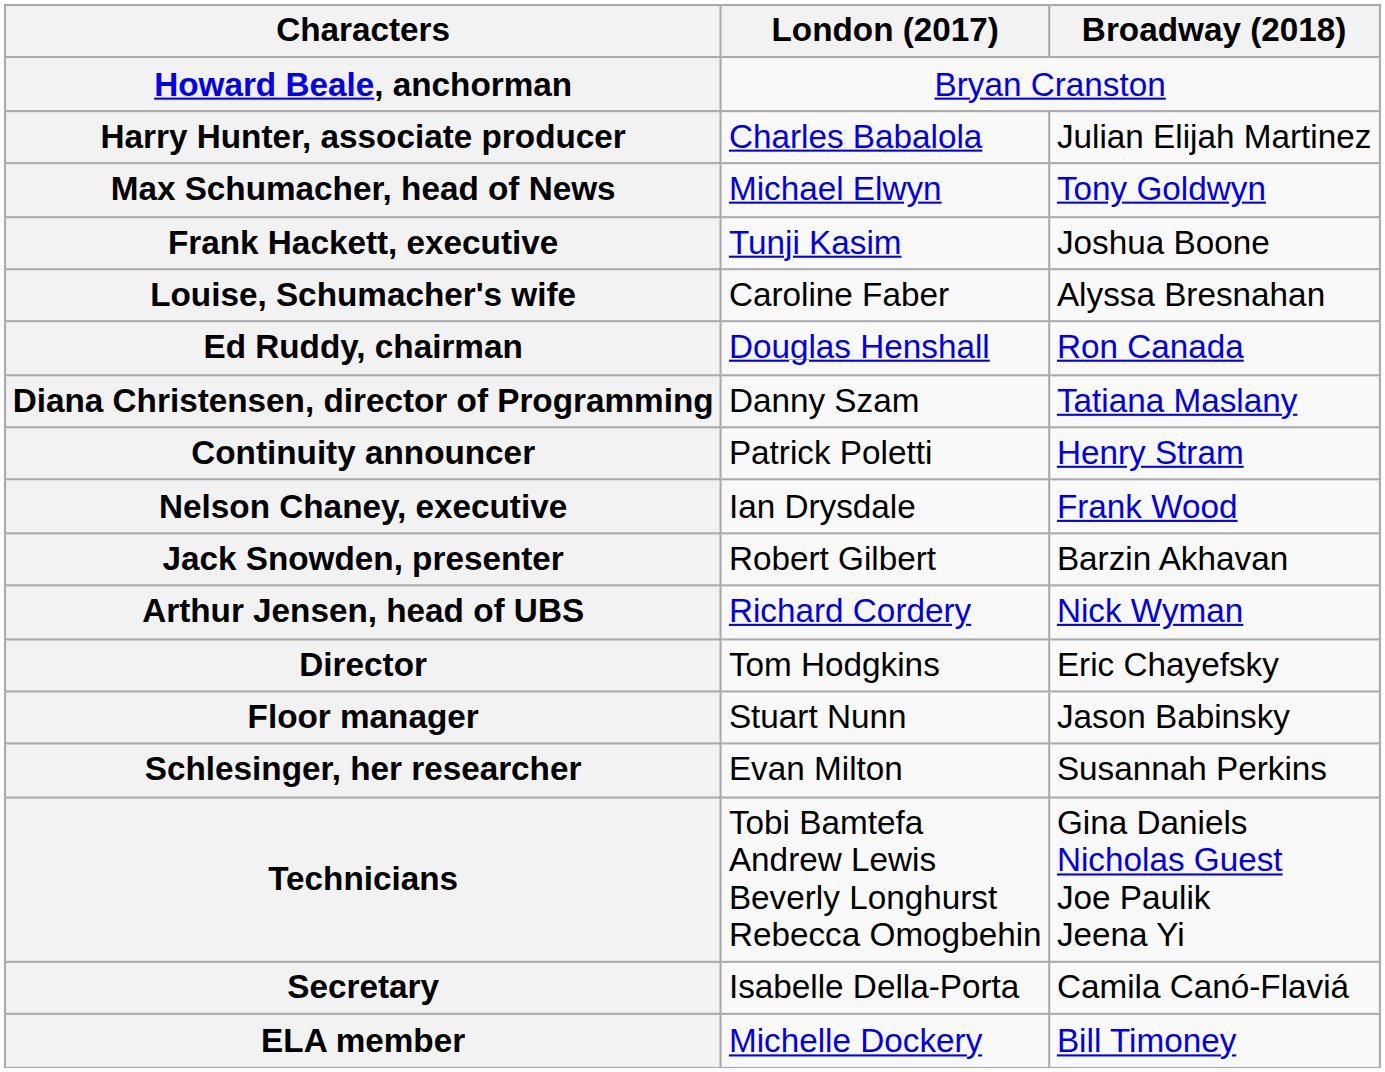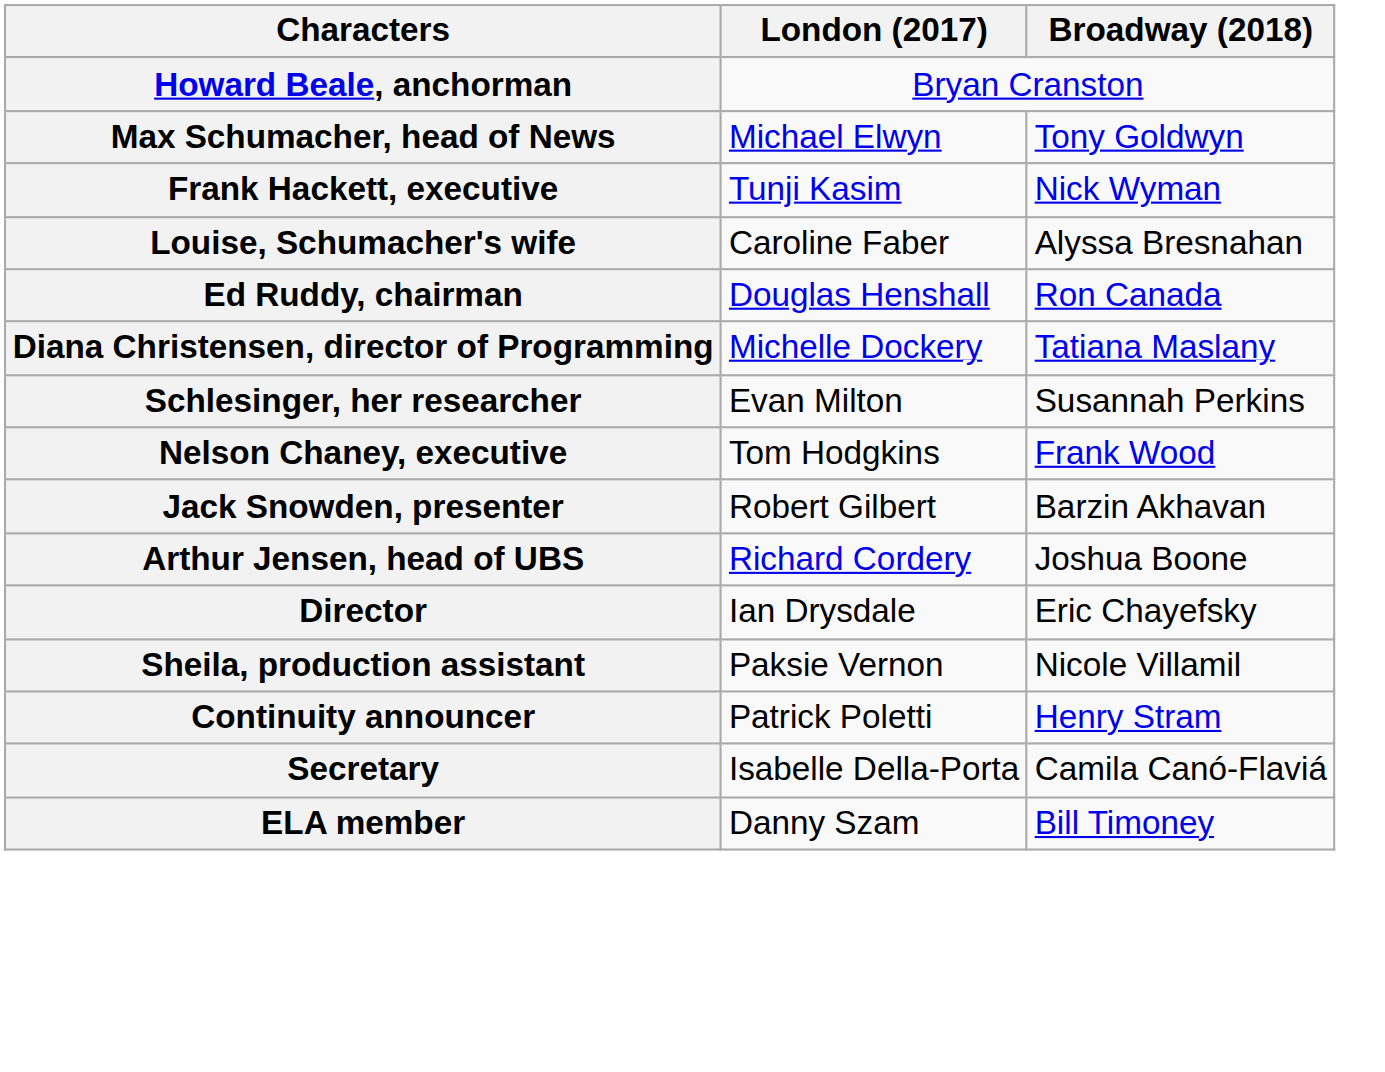- row: Harry Hunter, associate producer | Charles Babalola | Julian Elijah Martinez
Frank Hackett, executive | Broadway (2018): Joshua Boone -> Nick Wyman
Diana Christensen, director of Programming | London (2017): Danny Szam -> Michelle Dockery
rows swapped: Schlesinger, her researcher <-> Continuity announcer
Nelson Chaney, executive | London (2017): Ian Drysdale -> Tom Hodgkins
Arthur Jensen, head of UBS | Broadway (2018): Nick Wyman -> Joshua Boone
Director | London (2017): Tom Hodgkins -> Ian Drysdale
+ row: Sheila, production assistant | Paksie Vernon | Nicole Villamil
- row: Floor manager | Stuart Nunn | Jason Babinsky
- row: Technicians | Tobi Bamtefa Andrew Lewis Beverly Longhurst Rebecca Omogbehin | Gina Daniels Nicholas Guest Joe Paulik Jeena Yi
ELA member | London (2017): Michelle Dockery -> Danny Szam
